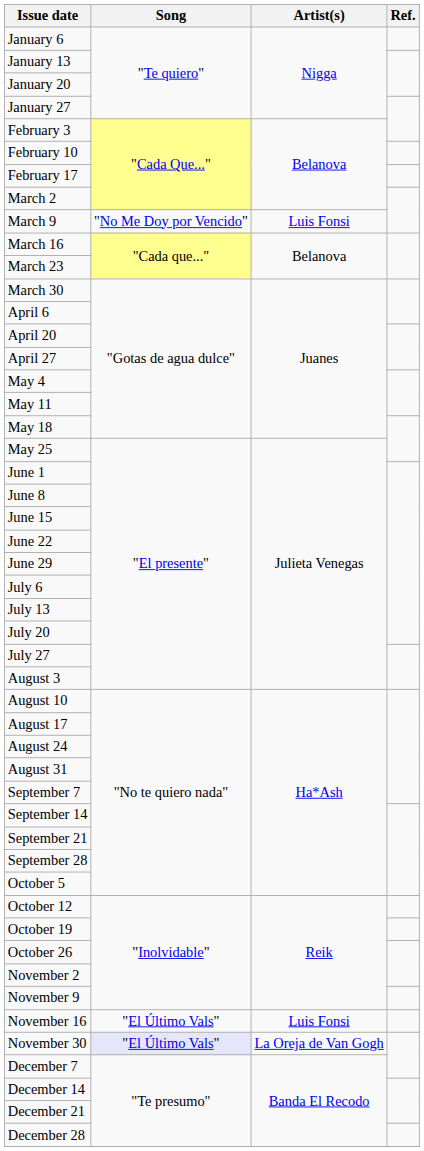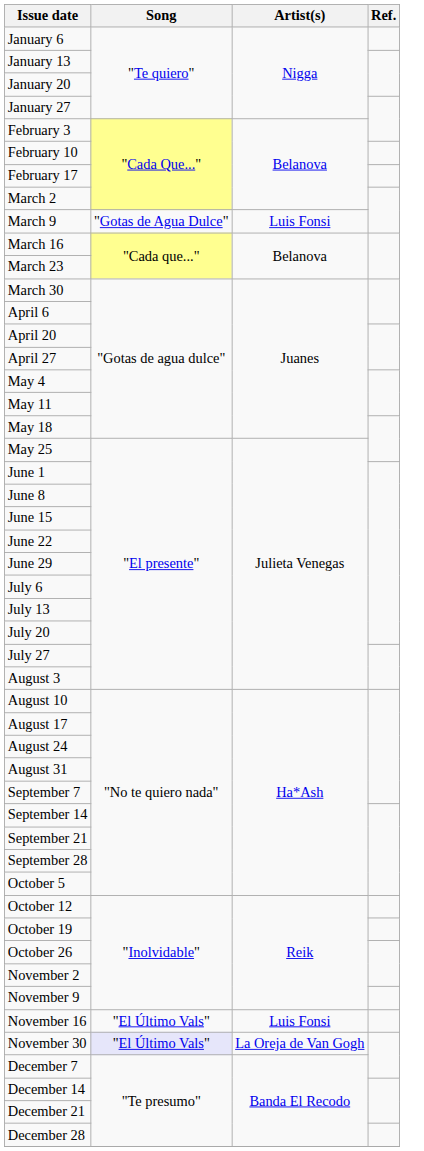March 9 | Song: "No Me Doy por Vencido" -> "Gotas de Agua Dulce"
